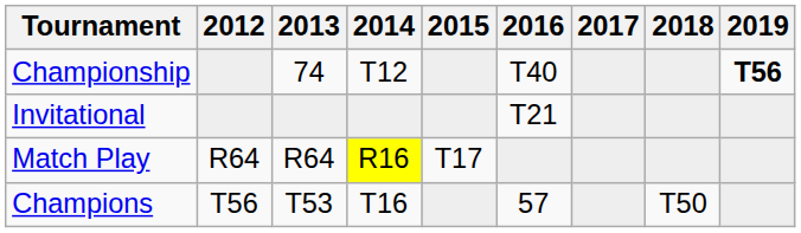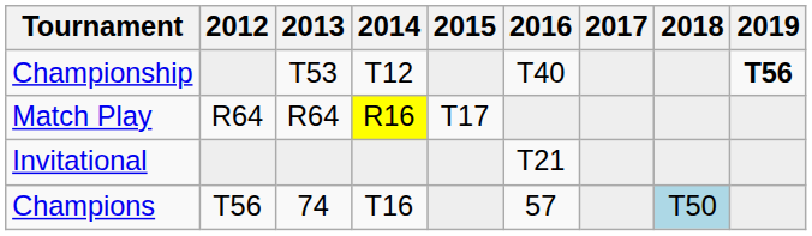Championship | 2013: 74 -> T53
rows swapped: Match Play <-> Invitational
Champions | 2013: T53 -> 74
Champions | 2018: no background -> lightblue background
